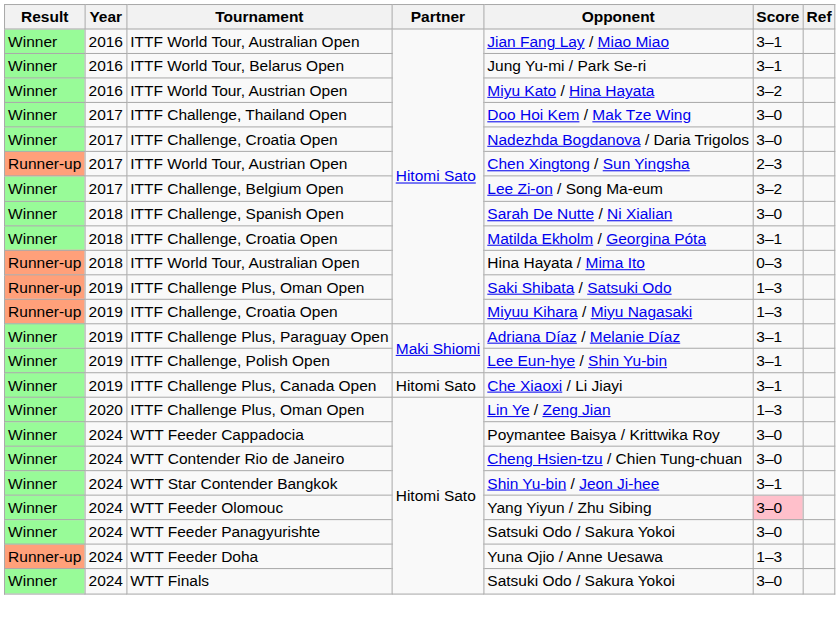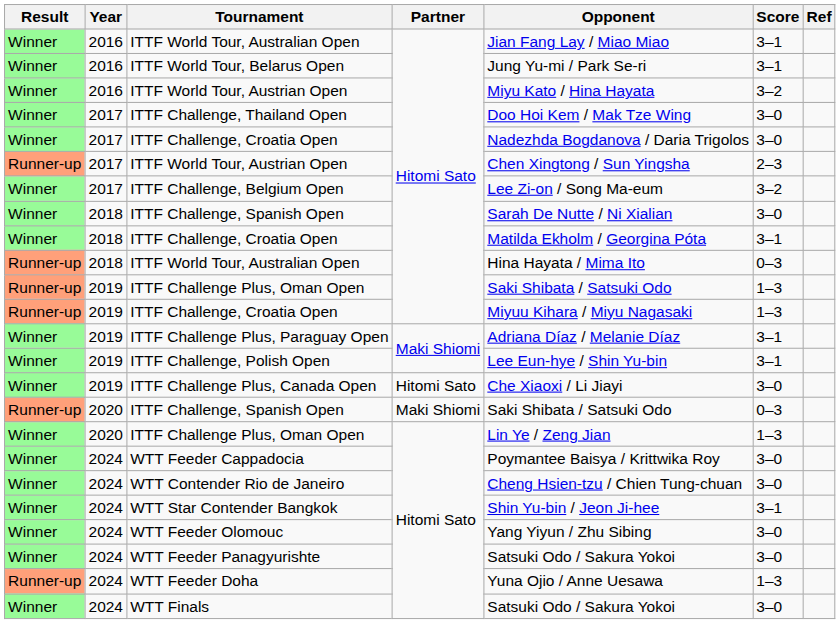ITTF Challenge Plus, Canada Open | Score: 3–1 -> 3–0
+ row: Runner-up | 2020 | ITTF Challenge, Spanish Open | Maki Shiomi | Saki Shibata / Satsuki Odo | 0–3
WTT Feeder Olomouc | Score: pink background -> no background
